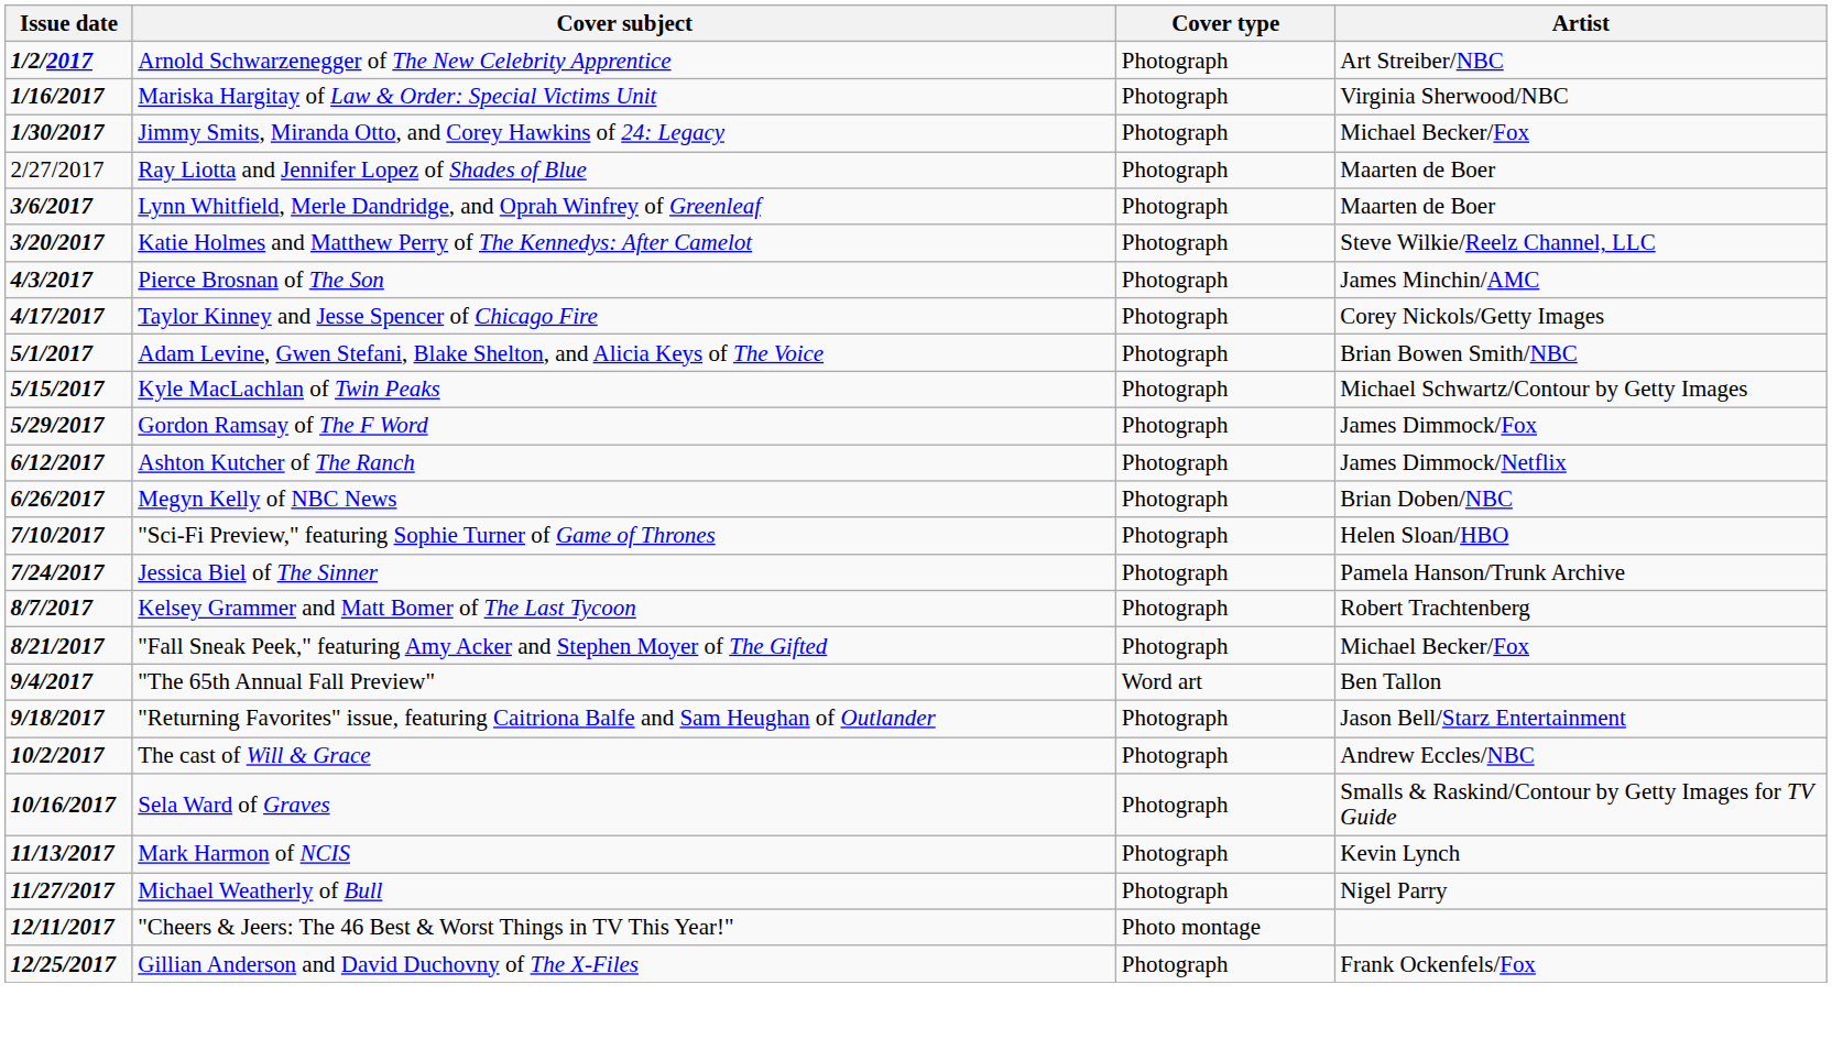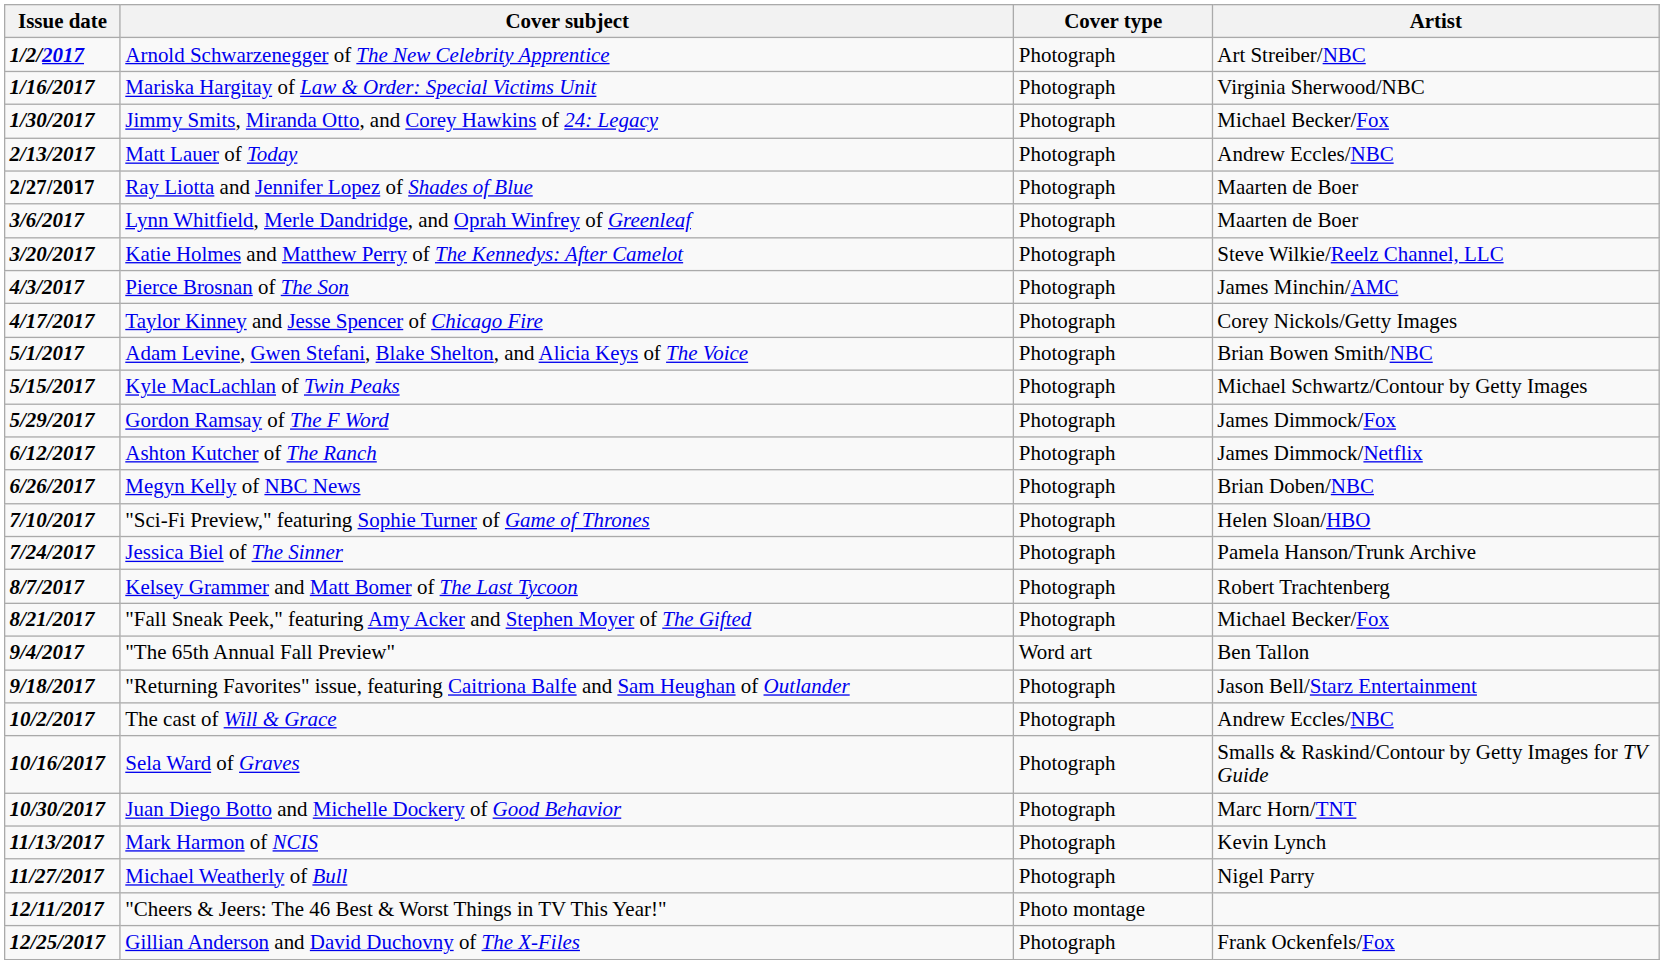+ row: 2/13/2017 | Matt Lauer of Today | Photograph | Andrew Eccles/NBC
Ray Liotta and Jennifer Lopez of Shades of Blue | Issue date: normal -> bold
+ row: 10/30/2017 | Juan Diego Botto and Michelle Dockery of Good Behavior | Photograph | Marc Horn/TNT
